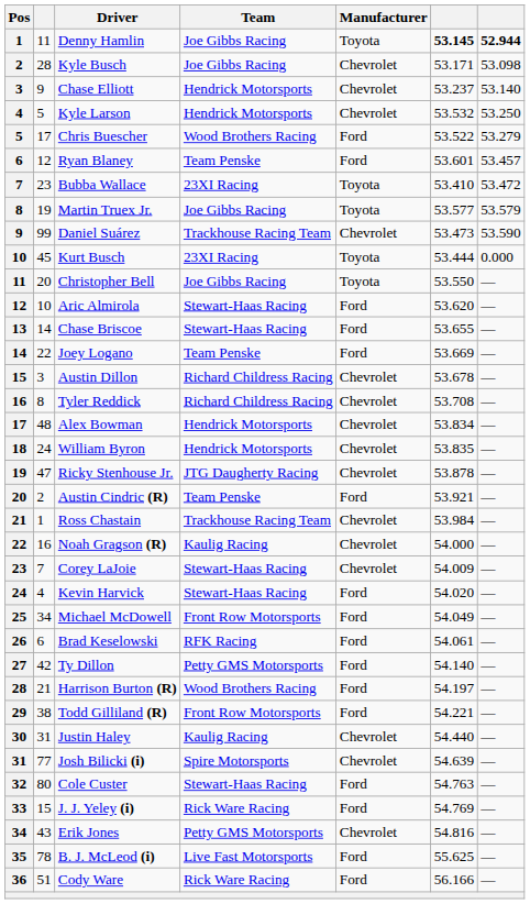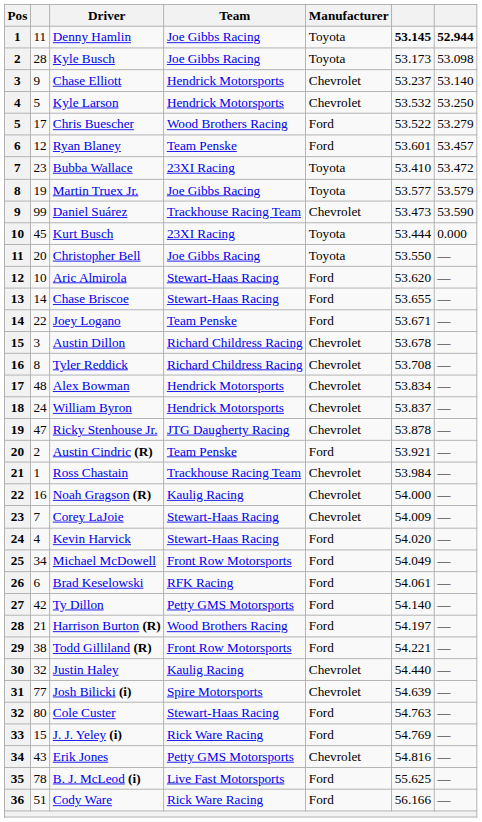Kyle Busch | Manufacturer: Chevrolet -> Toyota
Kyle Busch | column 6: 53.171 -> 53.173
Joey Logano | column 6: 53.669 -> 53.671
William Byron | column 6: 53.835 -> 53.837
Justin Haley | column 2: 31 -> 32
